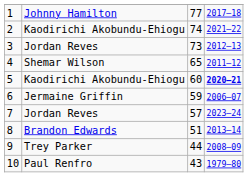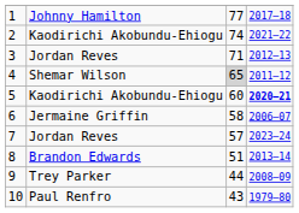3 | column 3: 73 -> 71
4 | column 3: no background -> lightgrey background
6 | column 3: 59 -> 58
